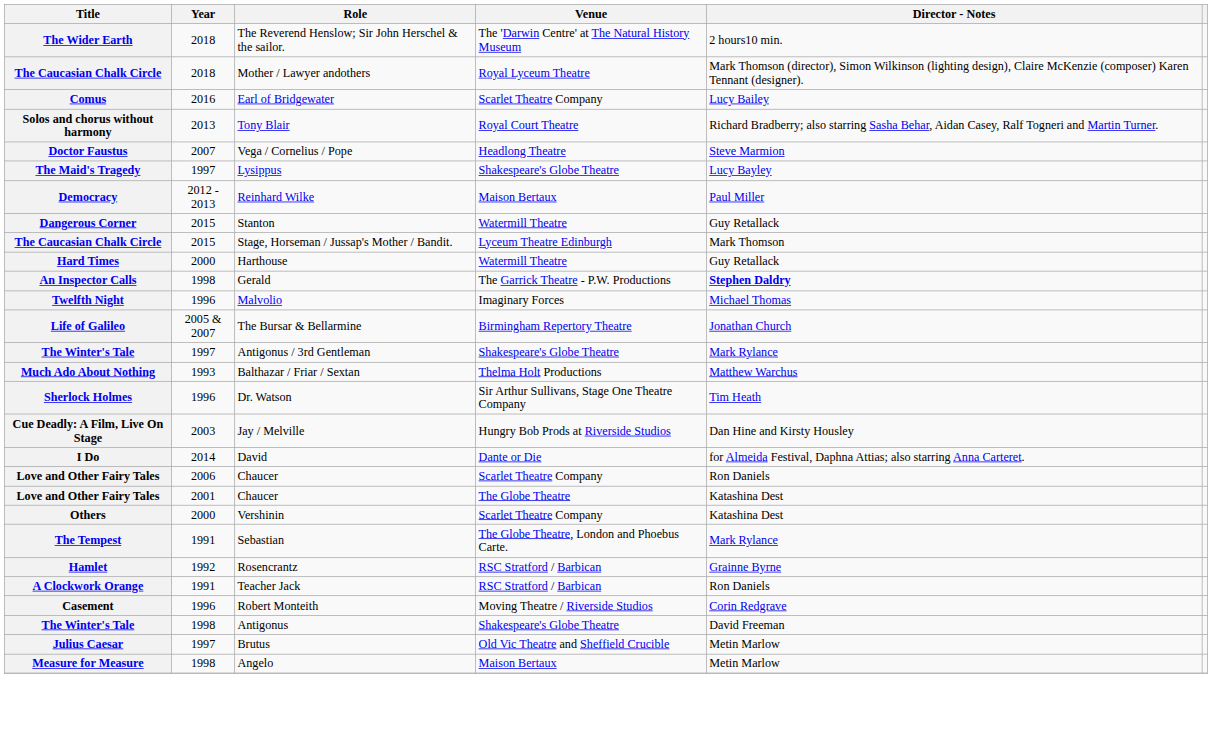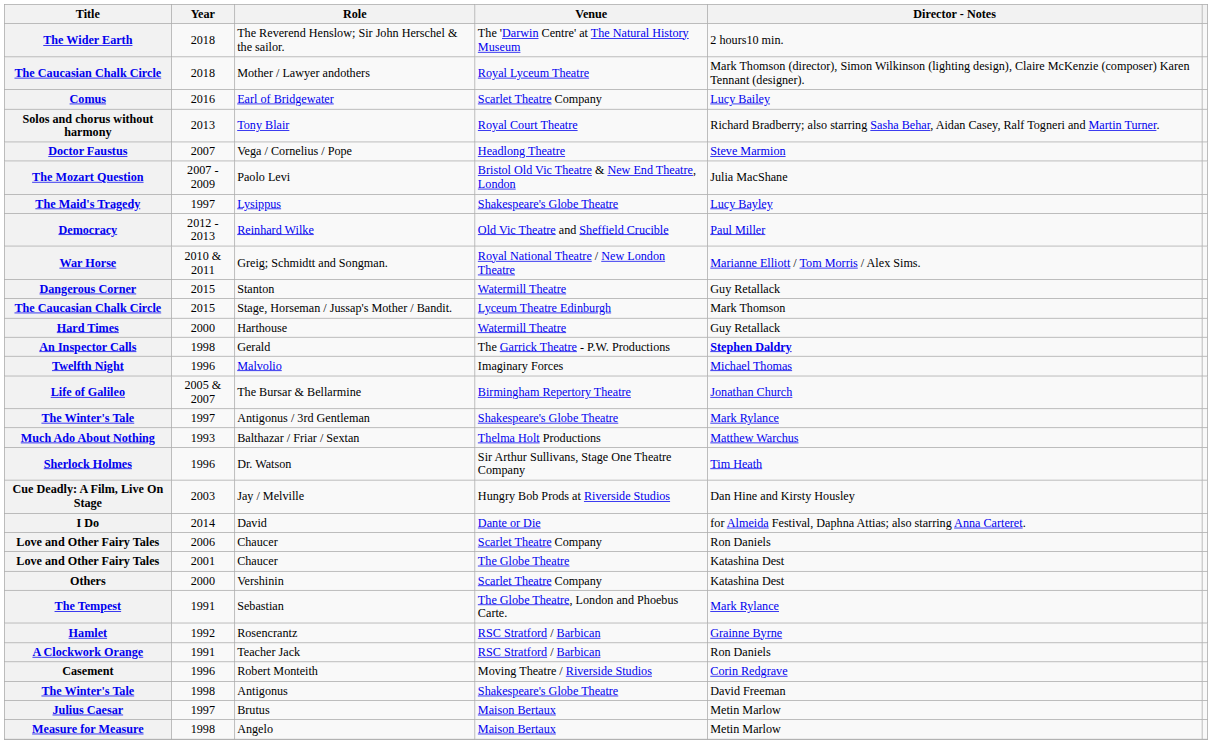+ row: The Mozart Question | 2007 - 2009 | Paolo Levi | Bristol Old Vic Theatre & New End Theatre, London | Julia MacShane
Democracy | Venue: Maison Bertaux -> Old Vic Theatre and Sheffield Crucible
+ row: War Horse | 2010 & 2011 | Greig; Schmidtt and Songman. | Royal National Theatre / New London Theatre | Marianne Elliott / Tom Morris / Alex Sims.
Julius Caesar | Venue: Old Vic Theatre and Sheffield Crucible -> Maison Bertaux
